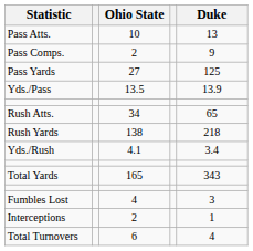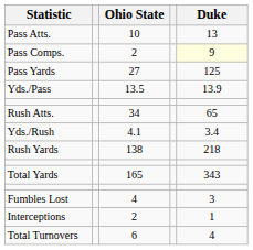Pass Comps. | Duke: no background -> lightyellow background
rows swapped: Rush Yards <-> Yds./Rush
